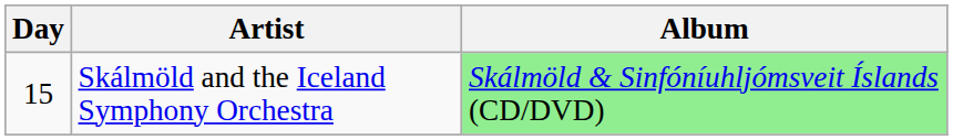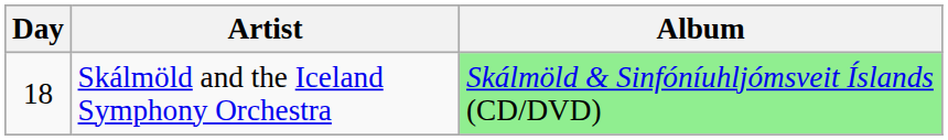Skálmöld and the Iceland Symphony Orchestra | Day: 15 -> 18
